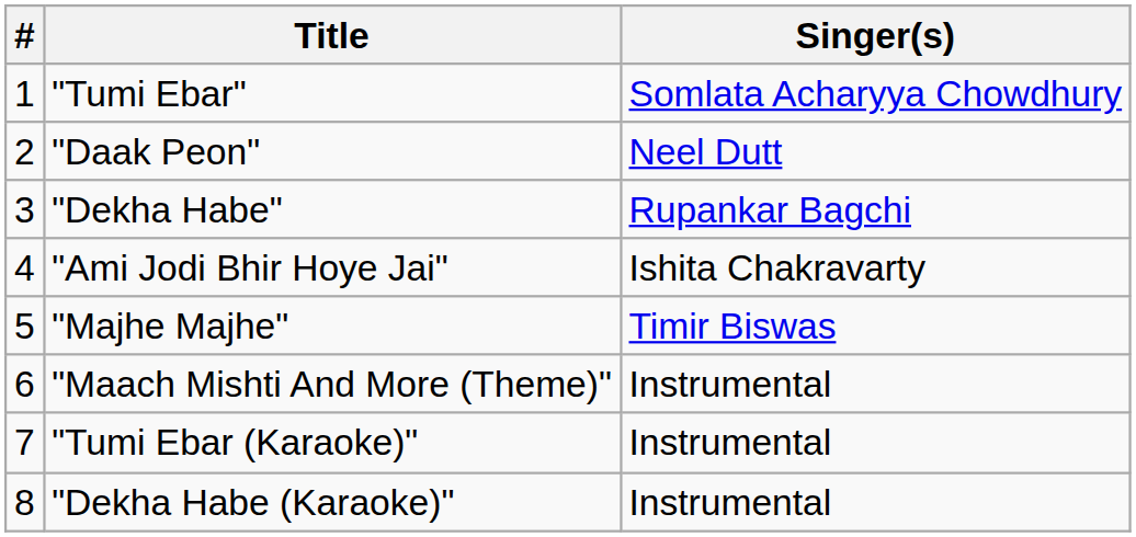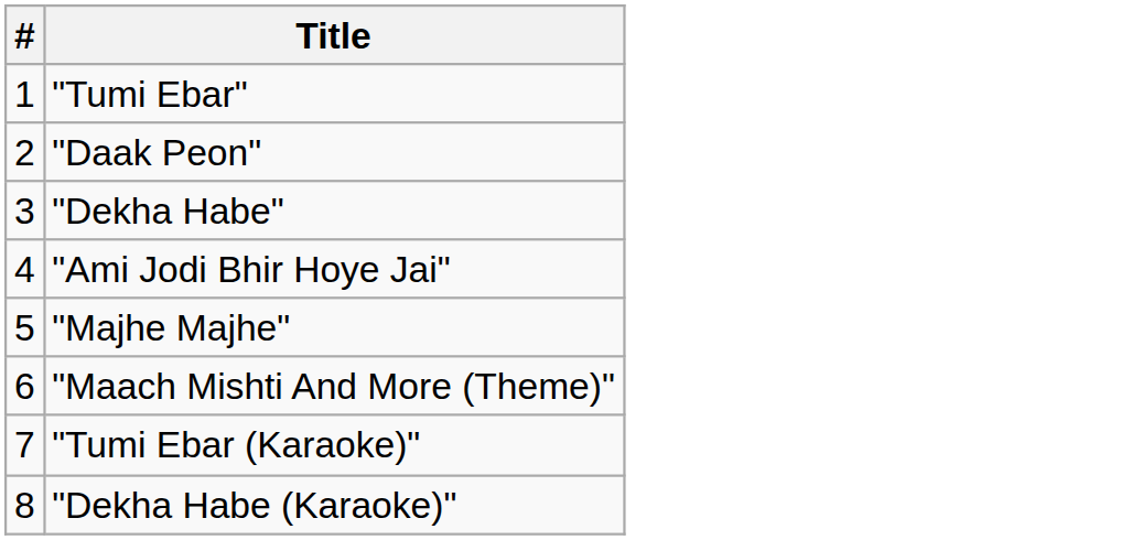- column: Singer(s) | Somlata Acharyya Chowdhury | Neel Dutt | Rupankar Bagchi | Ishita Chakravarty | Timir Biswas | Instrumental | Instrumental | Instrumental
